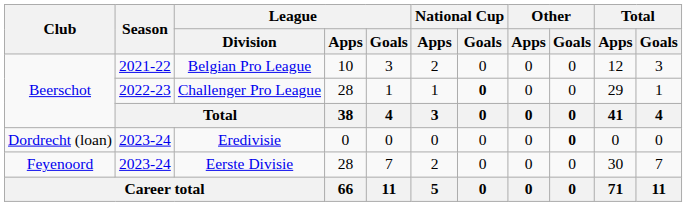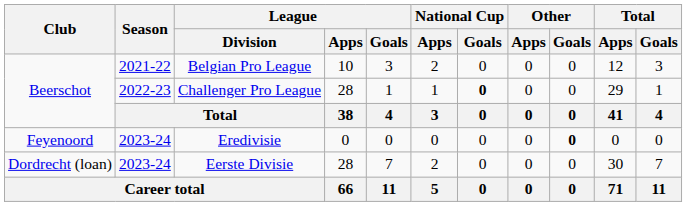Eredivisie | Club: Dordrecht (loan) -> Feyenoord
Eerste Divisie | Club: Feyenoord -> Dordrecht (loan)
